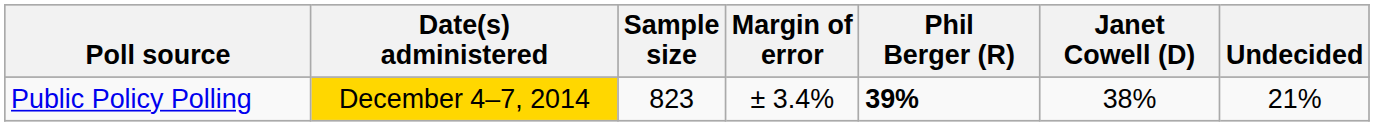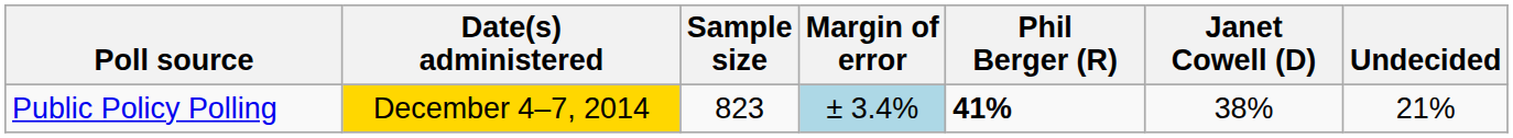Public Policy Polling | Margin of error: no background -> lightblue background
Public Policy Polling | Phil Berger (R): 39% -> 41%
